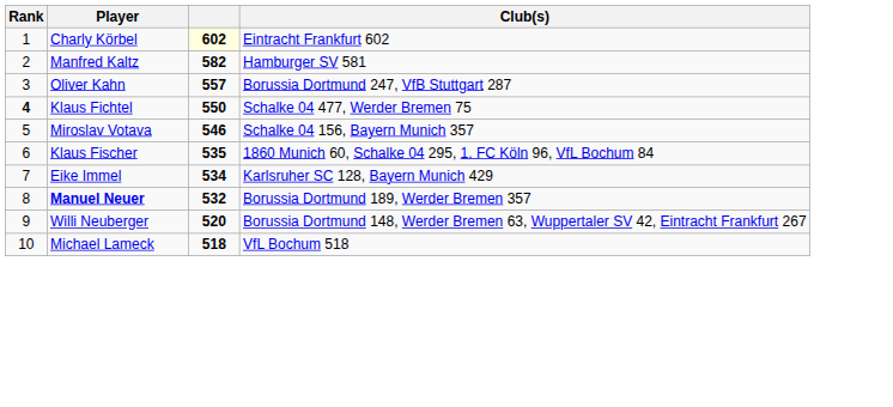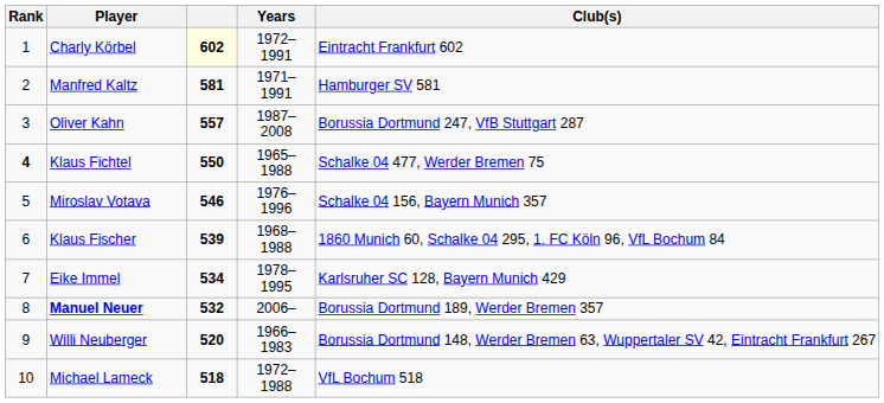+ column: Years | 1972–1991 | 1971–1991 | 1987–2008 | 1965–1988 | 1976–1996 | 1968–1988 | 1978–1995 | 2006– | 1966–1983 | 1972–1988
Manfred Kaltz | column 3: 582 -> 581
Klaus Fischer | column 3: 535 -> 539
